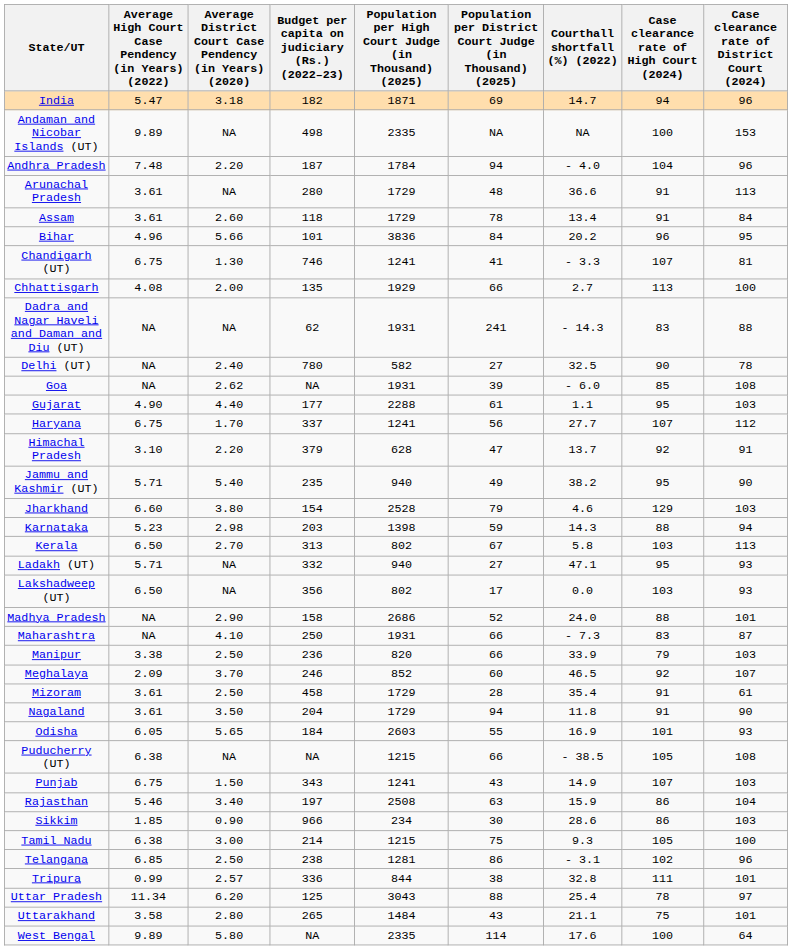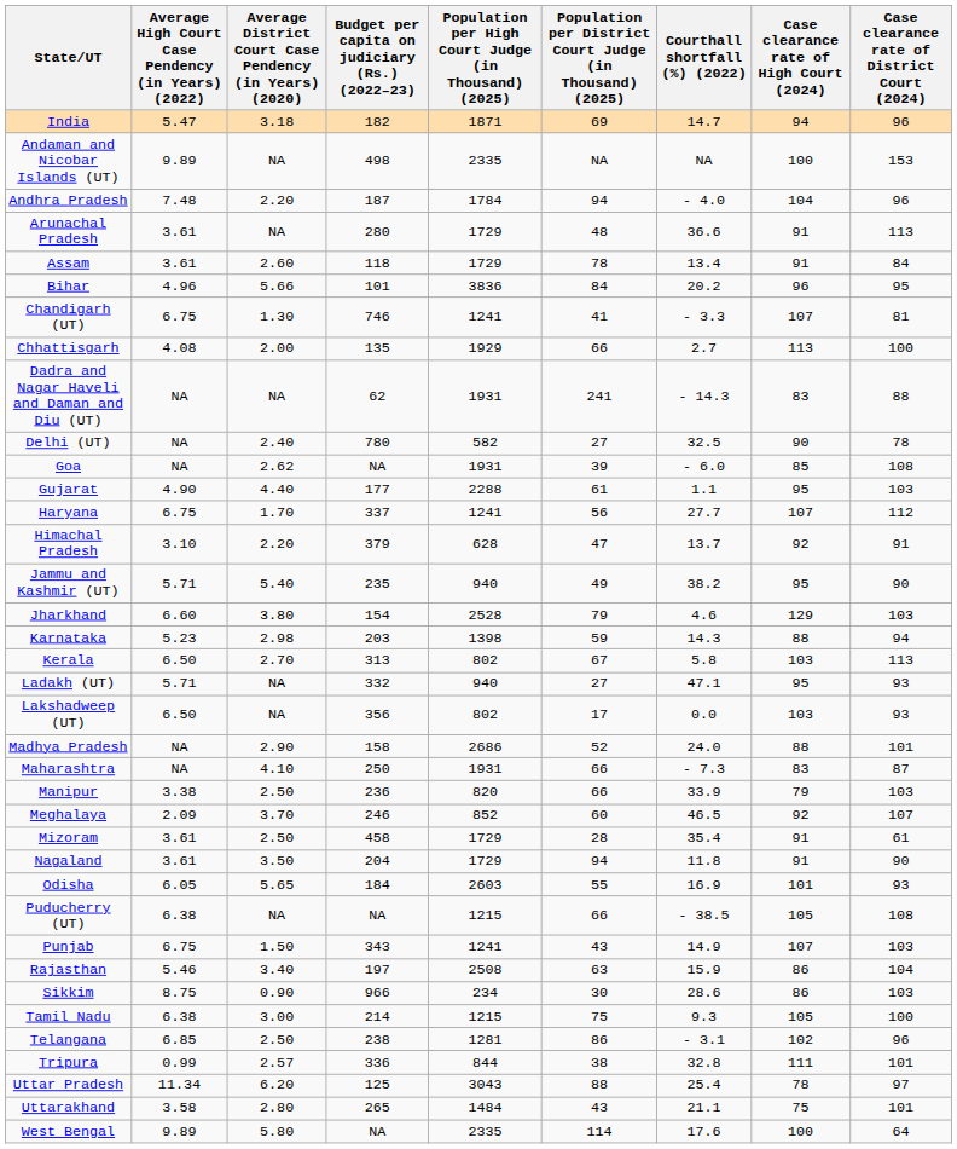Sikkim | Average High Court Case Pendency (in Years) (2022): 1.85 -> 8.75
